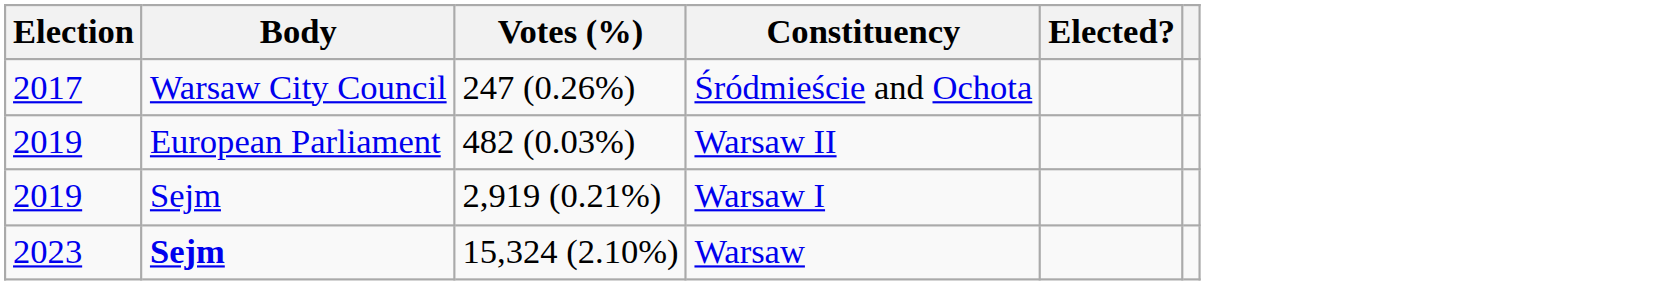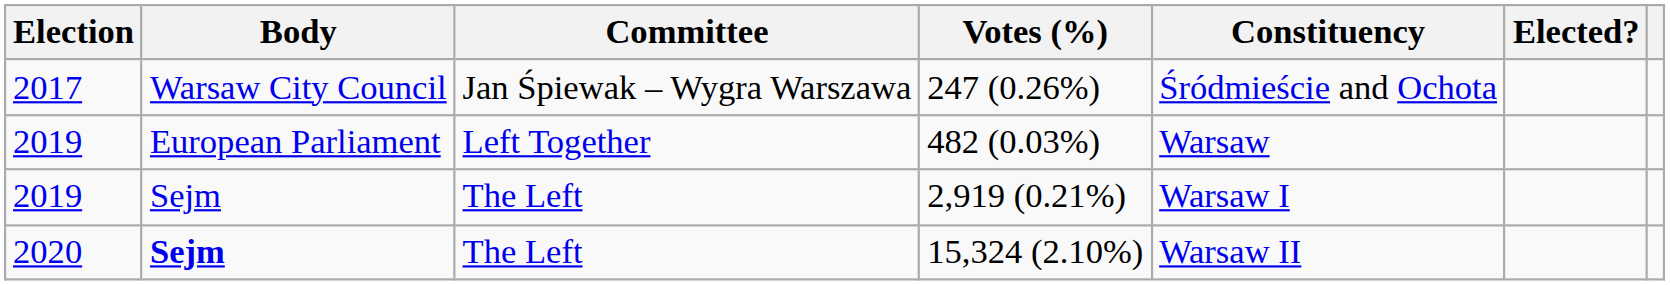+ column: Committee | Jan Śpiewak – Wygra Warszawa | Left Together | The Left | The Left
482 (0.03%) | Constituency: Warsaw II -> Warsaw
15,324 (2.10%) | Election: 2023 -> 2020
15,324 (2.10%) | Constituency: Warsaw -> Warsaw II
